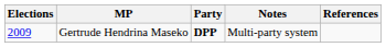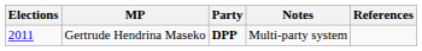Gertrude Hendrina Maseko | Elections: 2009 -> 2011
